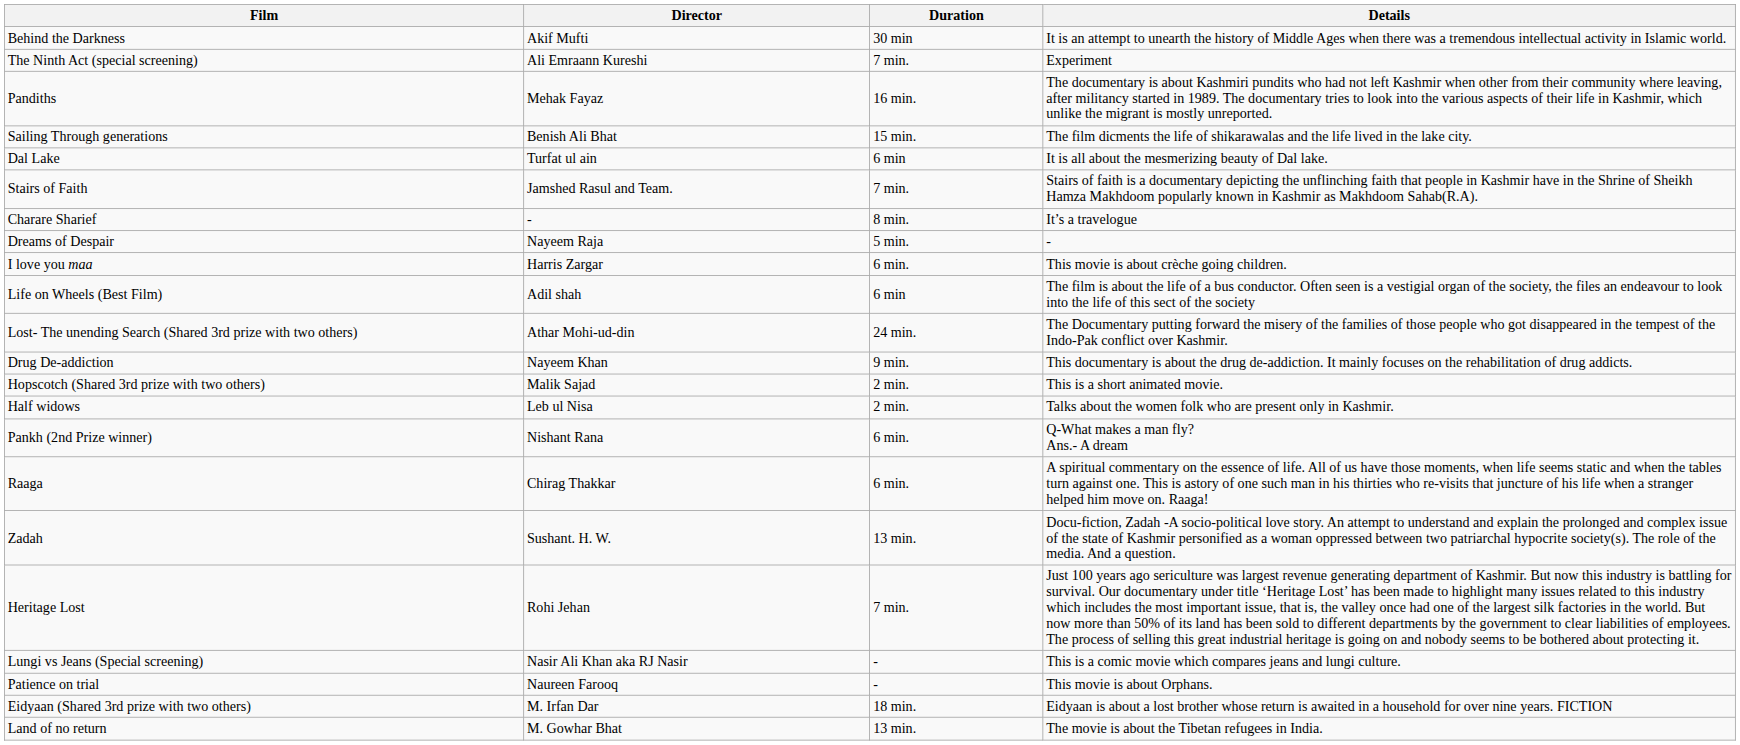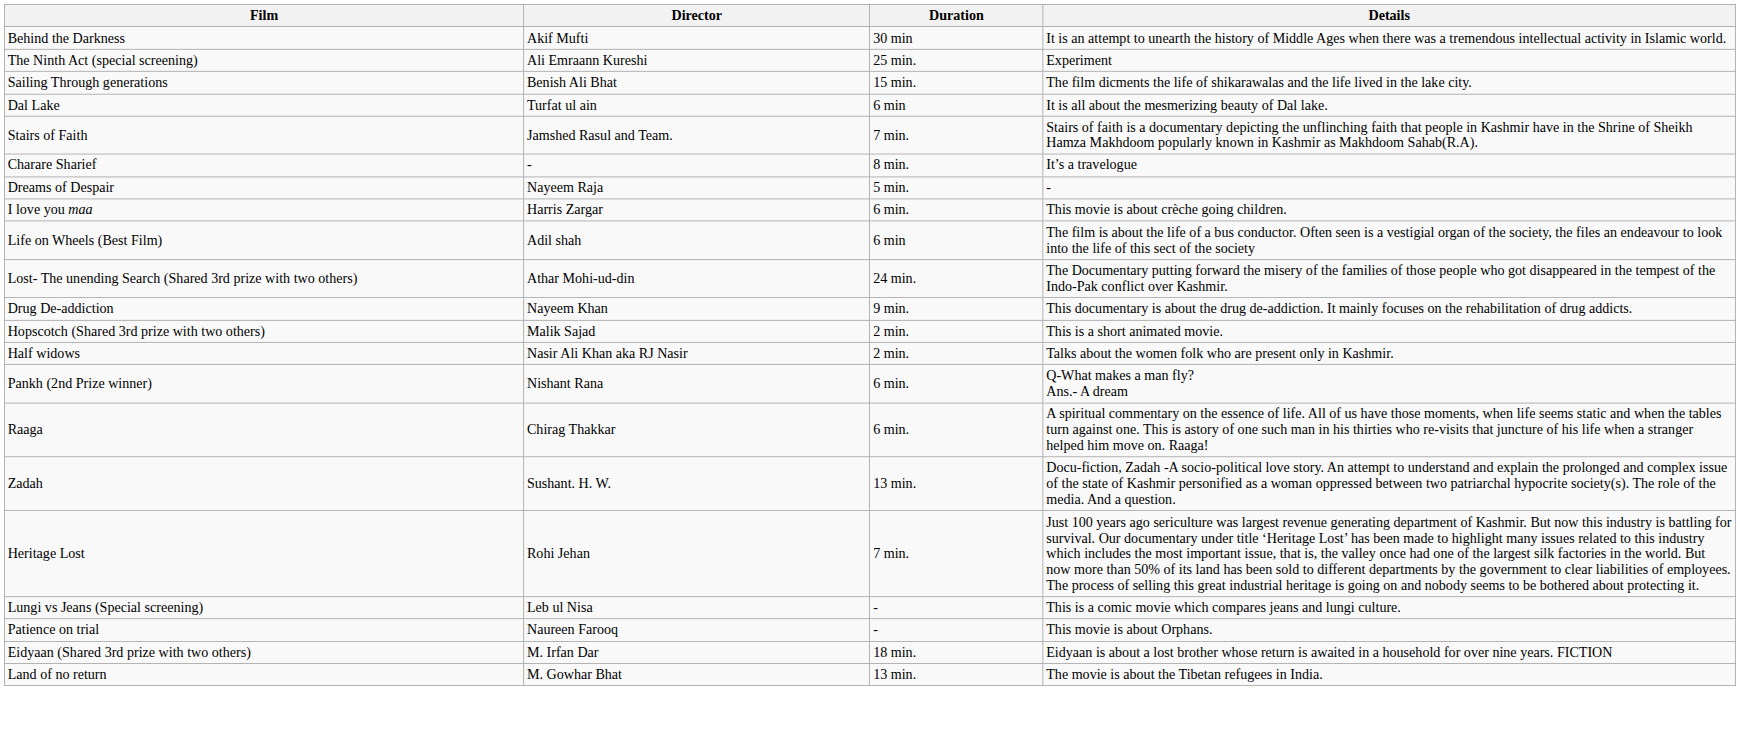The Ninth Act (special screening) | Duration: 7 min. -> 25 min.
- row: Pandiths | Mehak Fayaz | 16 min. | The documentary is about Kashmiri pundits who had not left Kashmir when other from their community where leaving, after militancy started in 1989. The documentary tries to look into the various aspects of their life in Kashmir, which unlike the migrant is mostly unreported.
Half widows | Director: Leb ul Nisa -> Nasir Ali Khan aka RJ Nasir
Lungi vs Jeans (Special screening) | Director: Nasir Ali Khan aka RJ Nasir -> Leb ul Nisa
